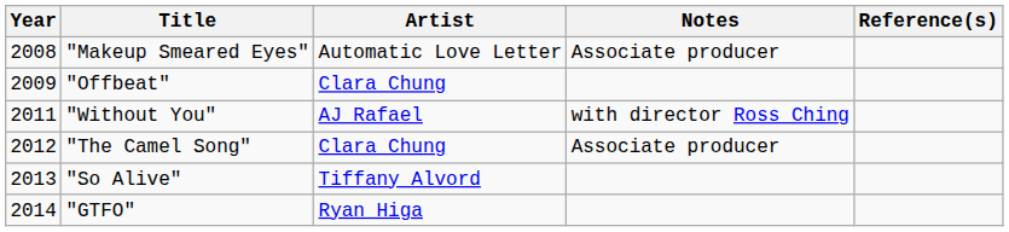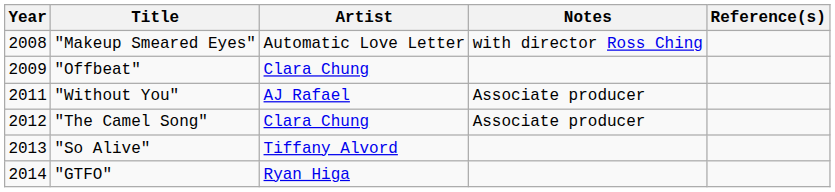"Makeup Smeared Eyes" | Notes: Associate producer -> with director Ross Ching
"Without You" | Notes: with director Ross Ching -> Associate producer
